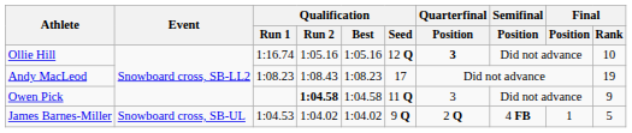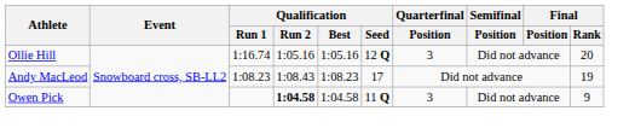Ollie Hill | Quarterfinal / Position: bold -> normal
Ollie Hill | Final / Rank: 10 -> 20
- row: James Barnes-Miller | Snowboard cross, SB-UL | 1:04.53 | 1:04.02 | 1:04.02 | 9 Q | 2 Q | 4 FB | 1 | 5
